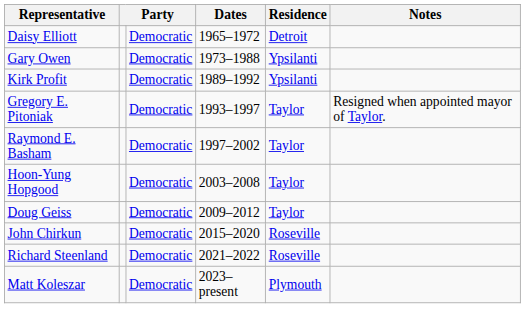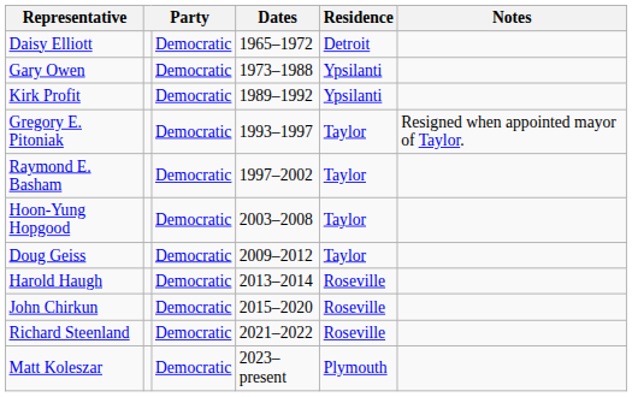+ row: Harold Haugh | Democratic | 2013–2014 | Roseville
